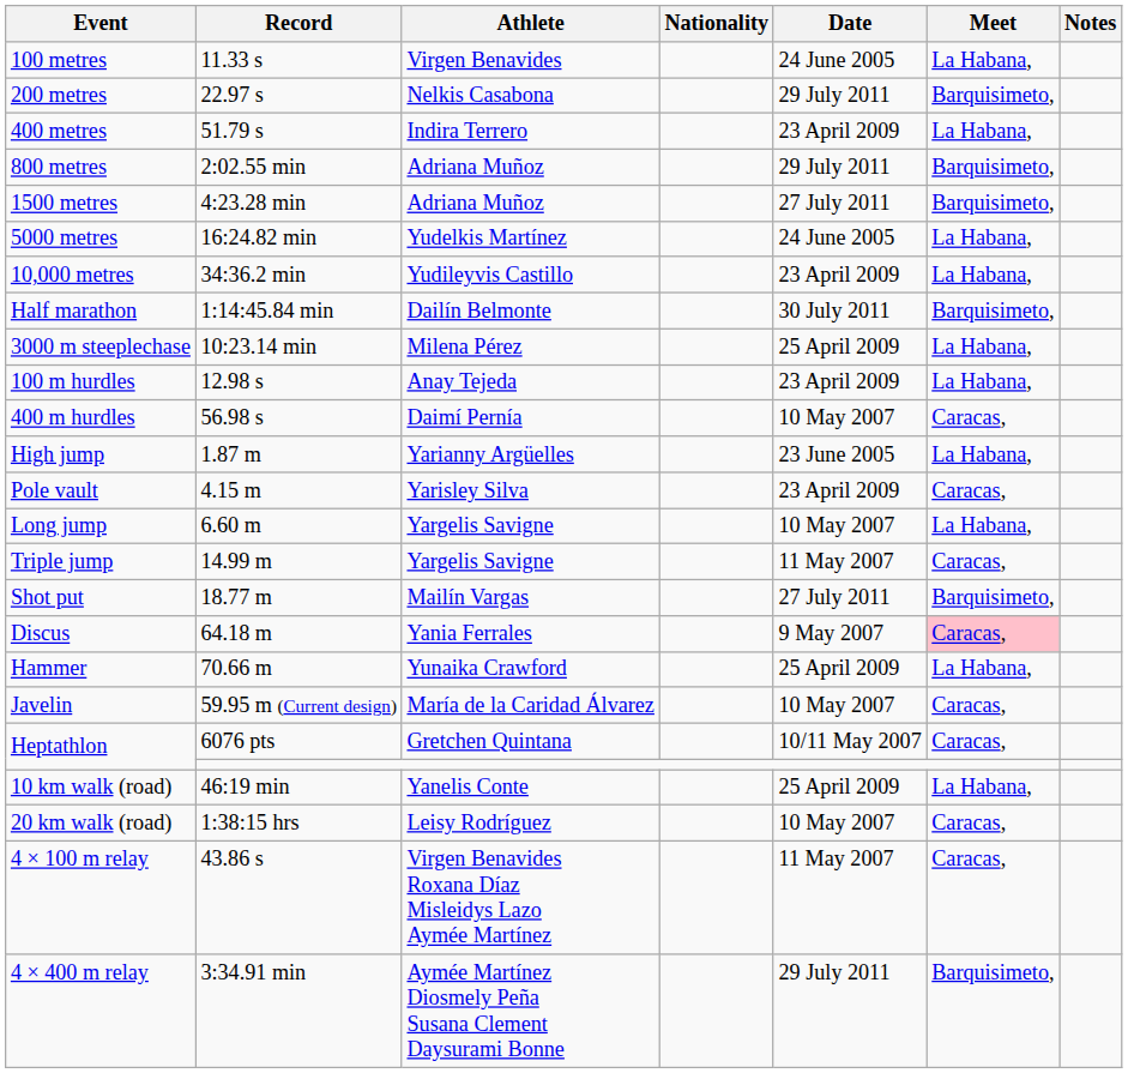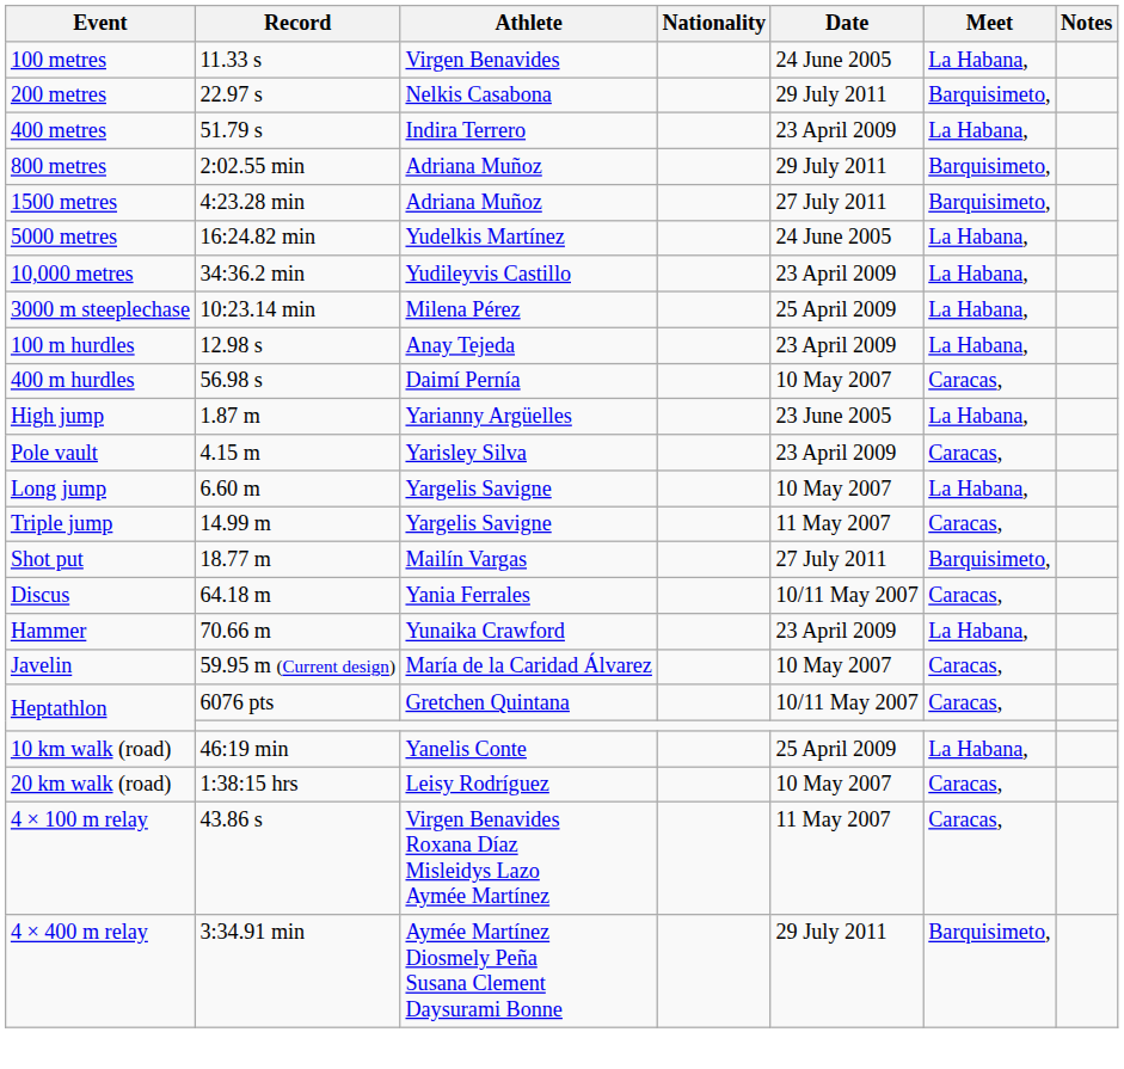- row: Half marathon | 1:14:45.84 min | Dailín Belmonte | 30 July 2011 | Barquisimeto,
Discus | Date: 9 May 2007 -> 10/11 May 2007
Discus | Meet: pink background -> no background
Hammer | Date: 25 April 2009 -> 23 April 2009
